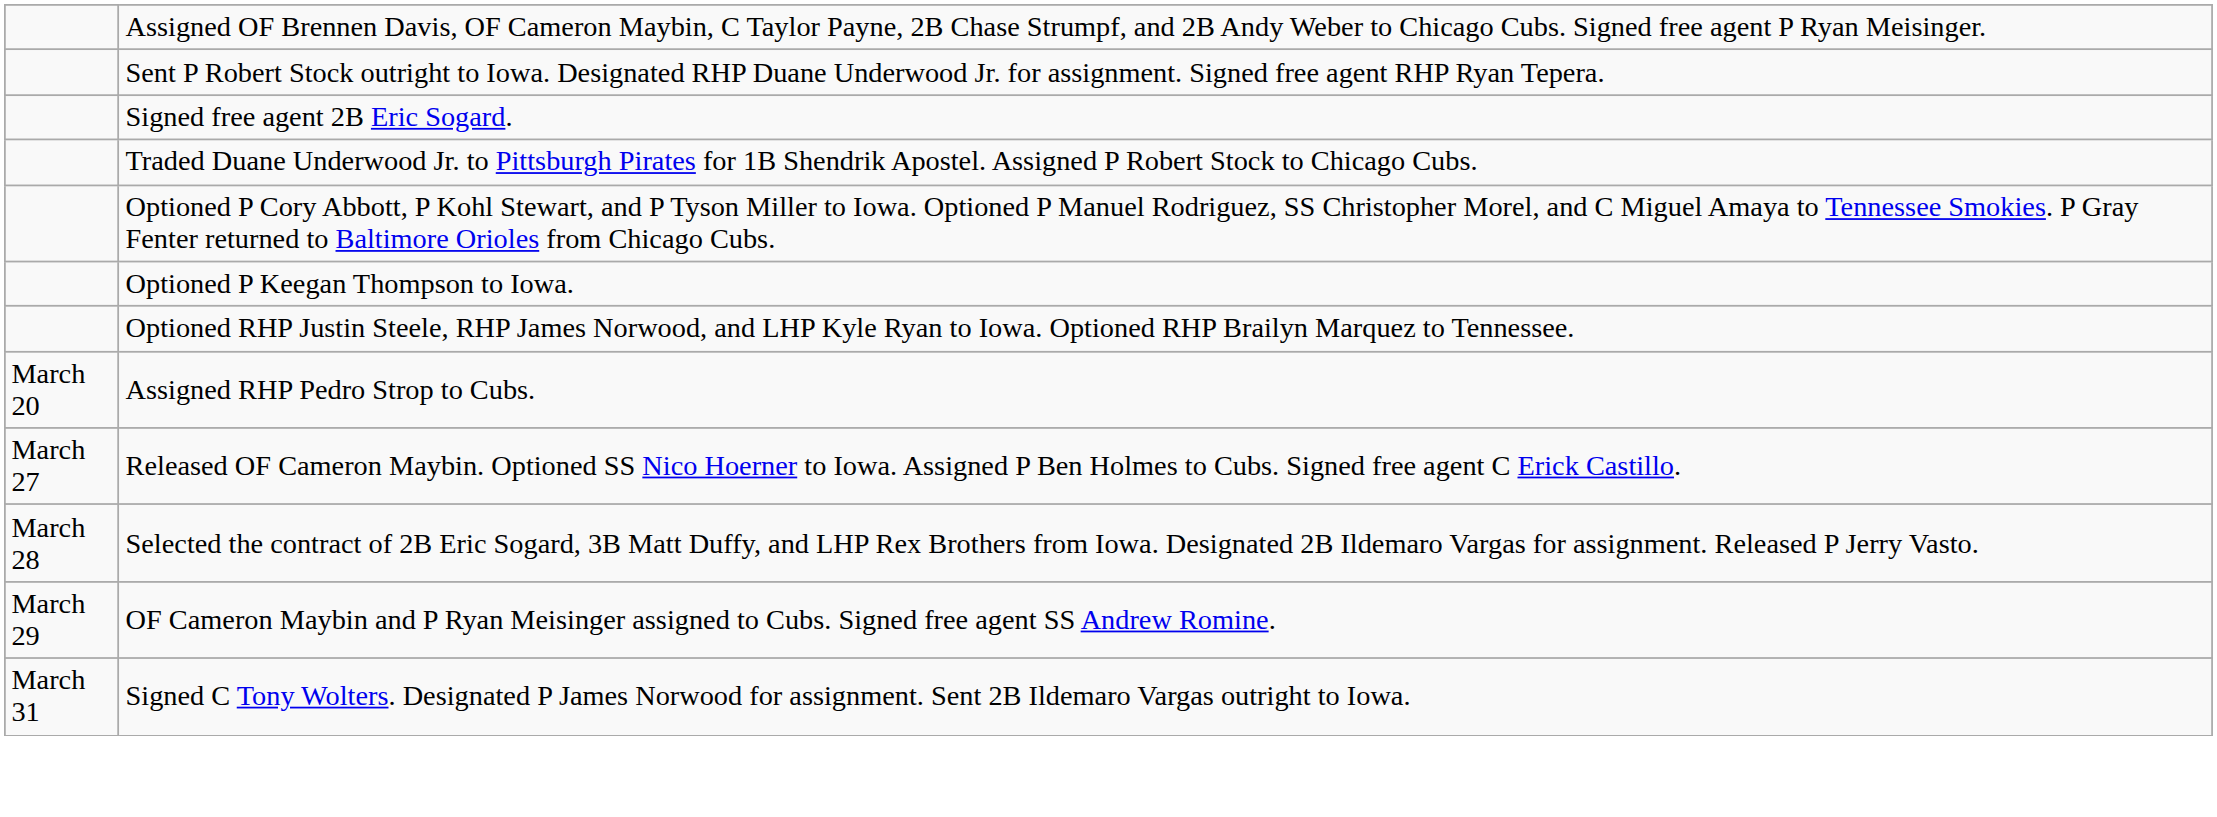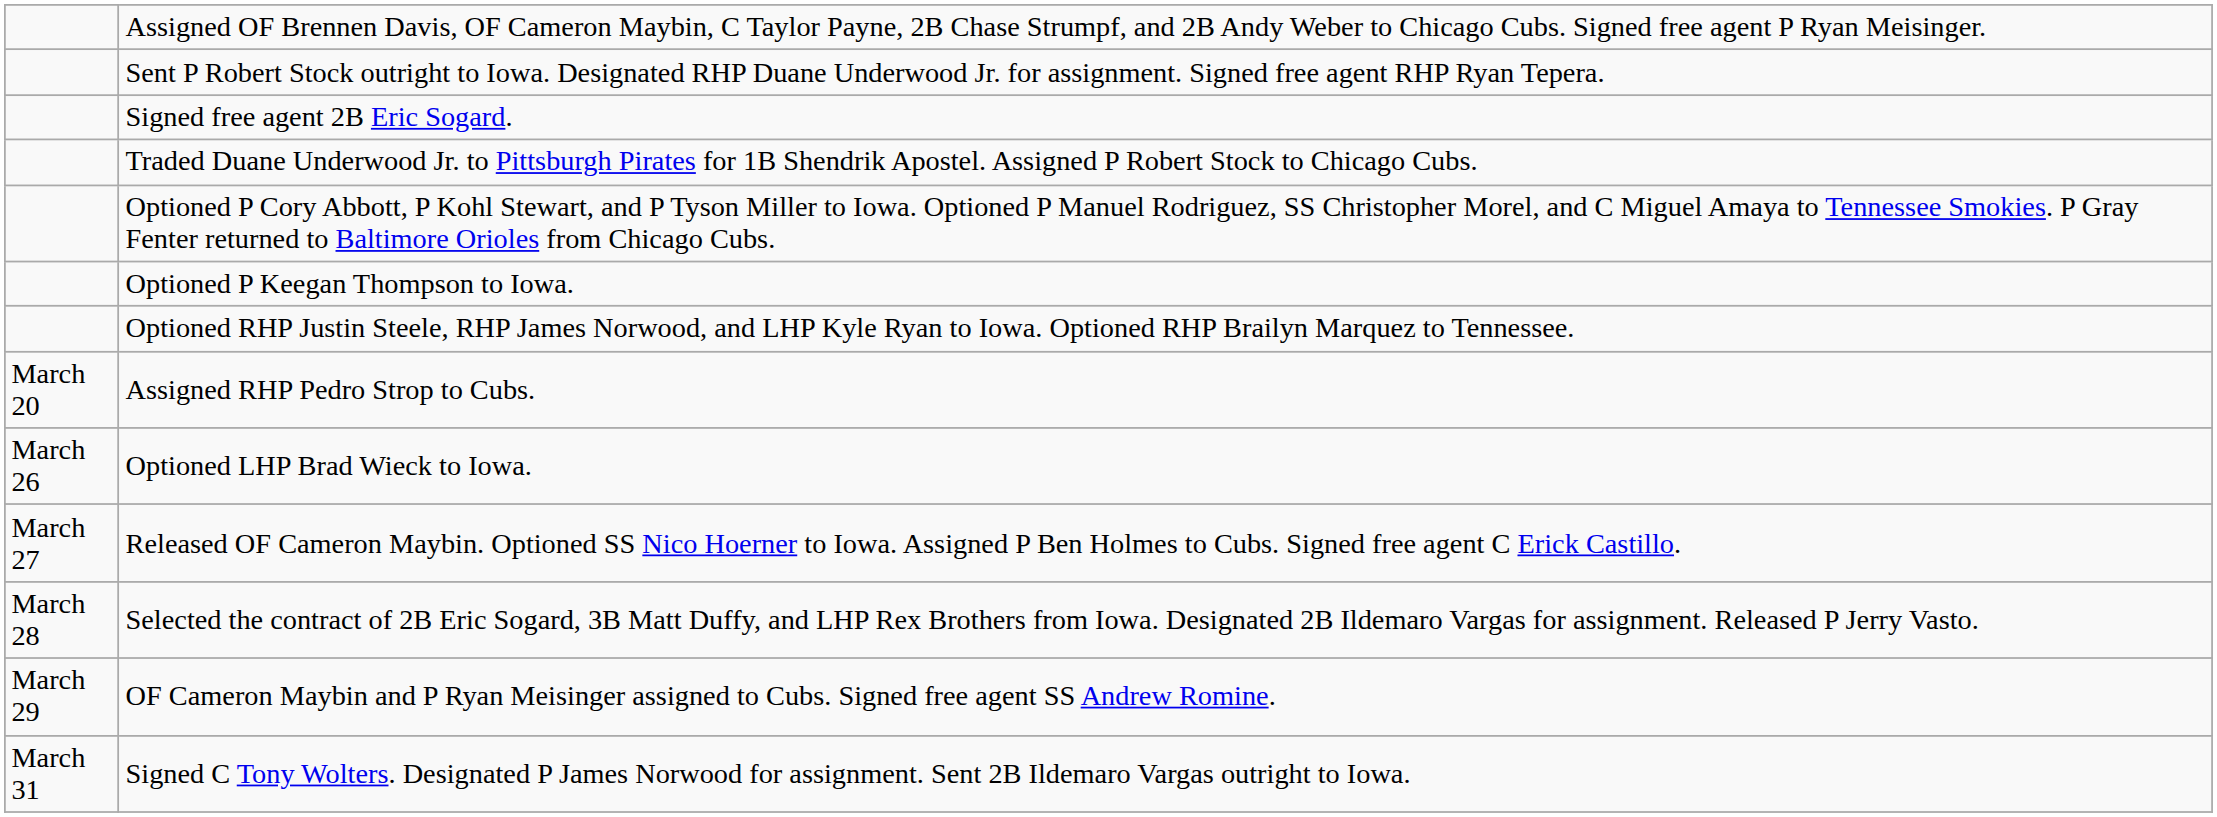+ row: March 26 | Optioned LHP Brad Wieck to Iowa.
